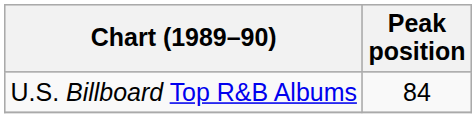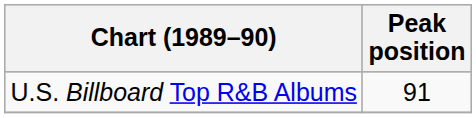U.S. Billboard Top R&B Albums | Peak position: 84 -> 91
